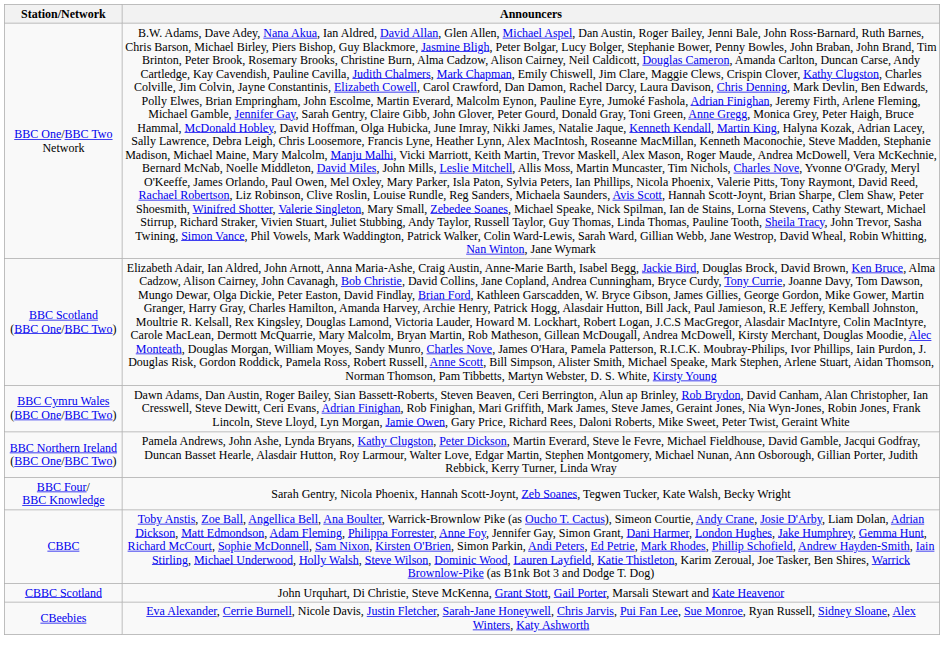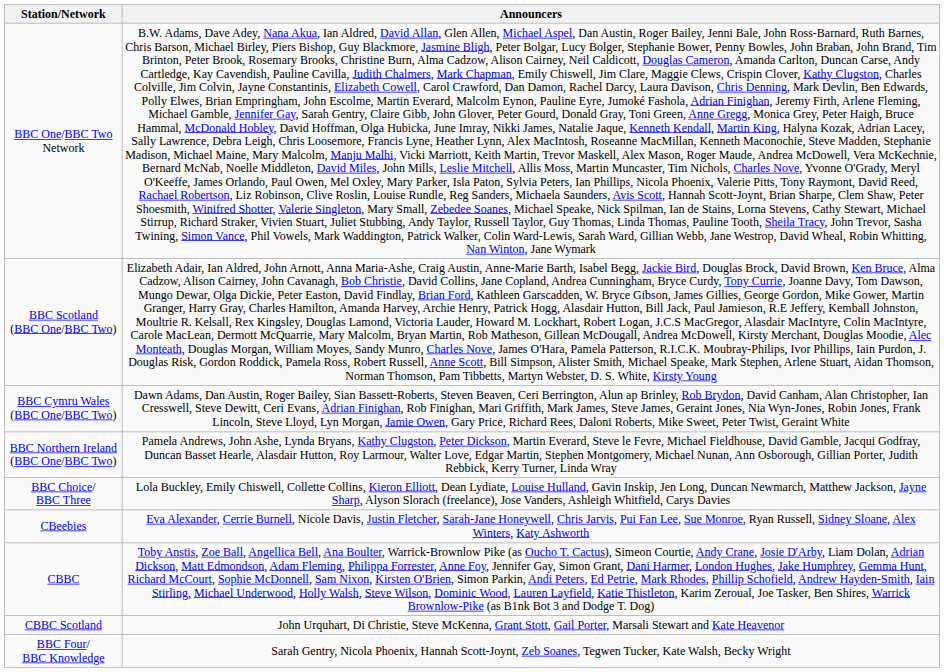+ row: BBC Choice/ BBC Three | Lola Buckley, Emily Chiswell, Collette Collins, Kieron Elliott, Dean Lydiate, Louise Hulland, Gavin Inskip, Jen Long, Duncan Newmarch, Matthew Jackson, Jayne Sharp, Alyson Slorach (freelance), Jose Vanders, Ashleigh Whitfield, Carys Davies
rows swapped: BBC Four/ BBC Knowledge <-> CBeebies
